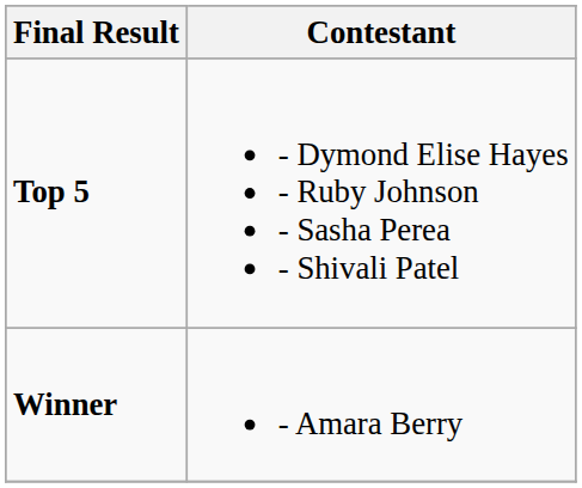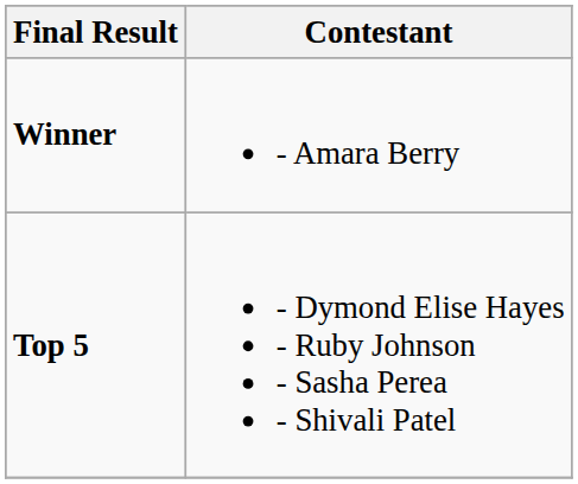rows swapped: Winner <-> Top 5
